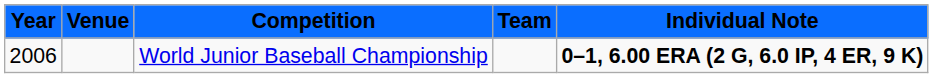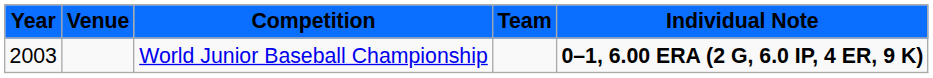World Junior Baseball Championship | Year: 2006 -> 2003
